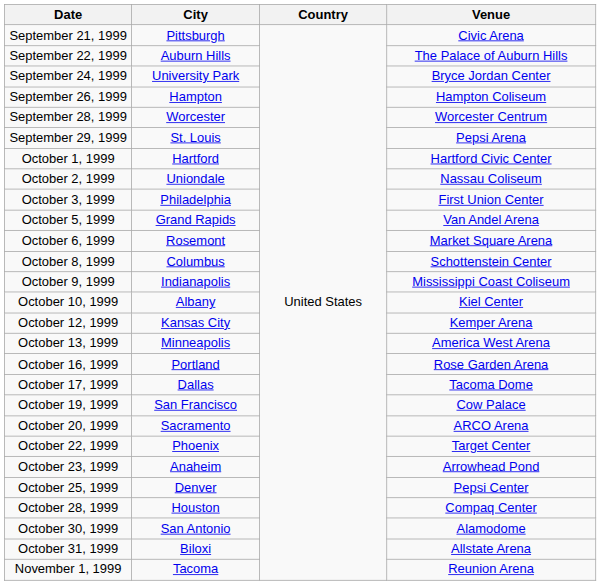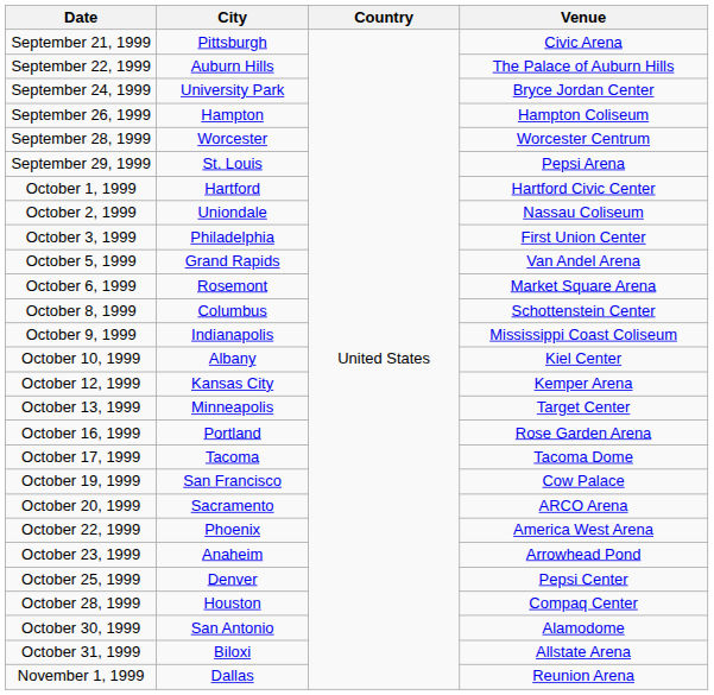October 13, 1999 | Venue: America West Arena -> Target Center
October 17, 1999 | City: Dallas -> Tacoma
October 22, 1999 | Venue: Target Center -> America West Arena
November 1, 1999 | City: Tacoma -> Dallas
